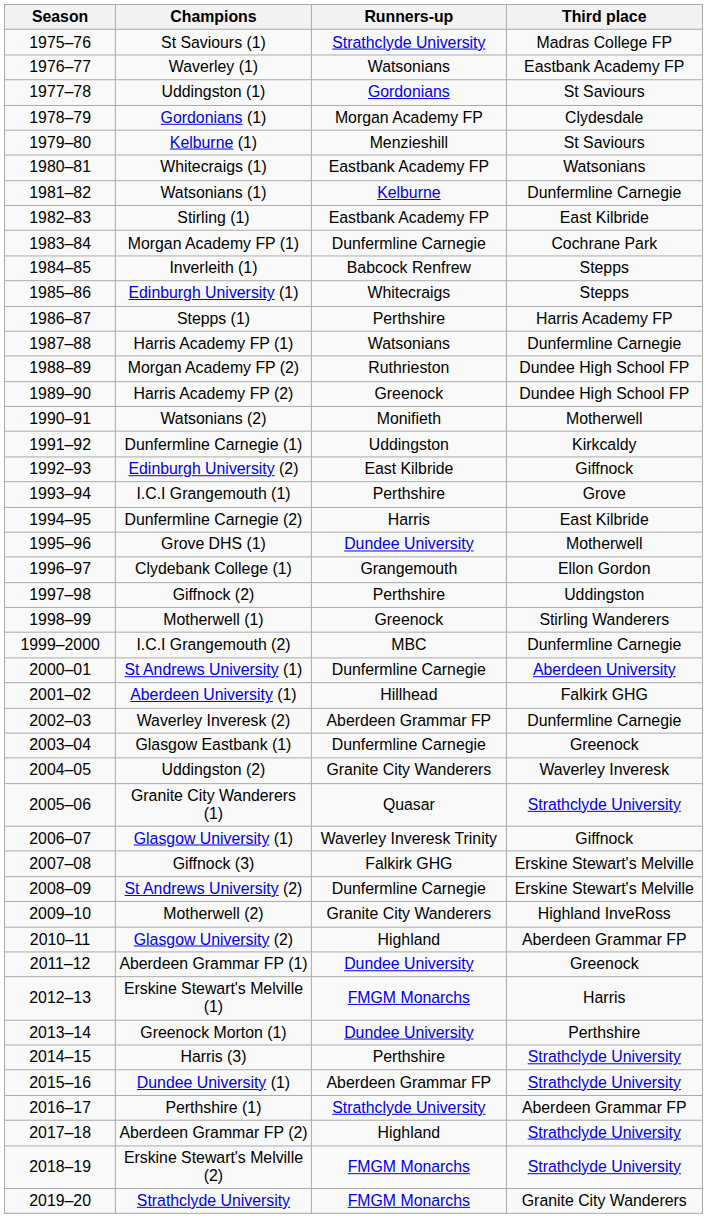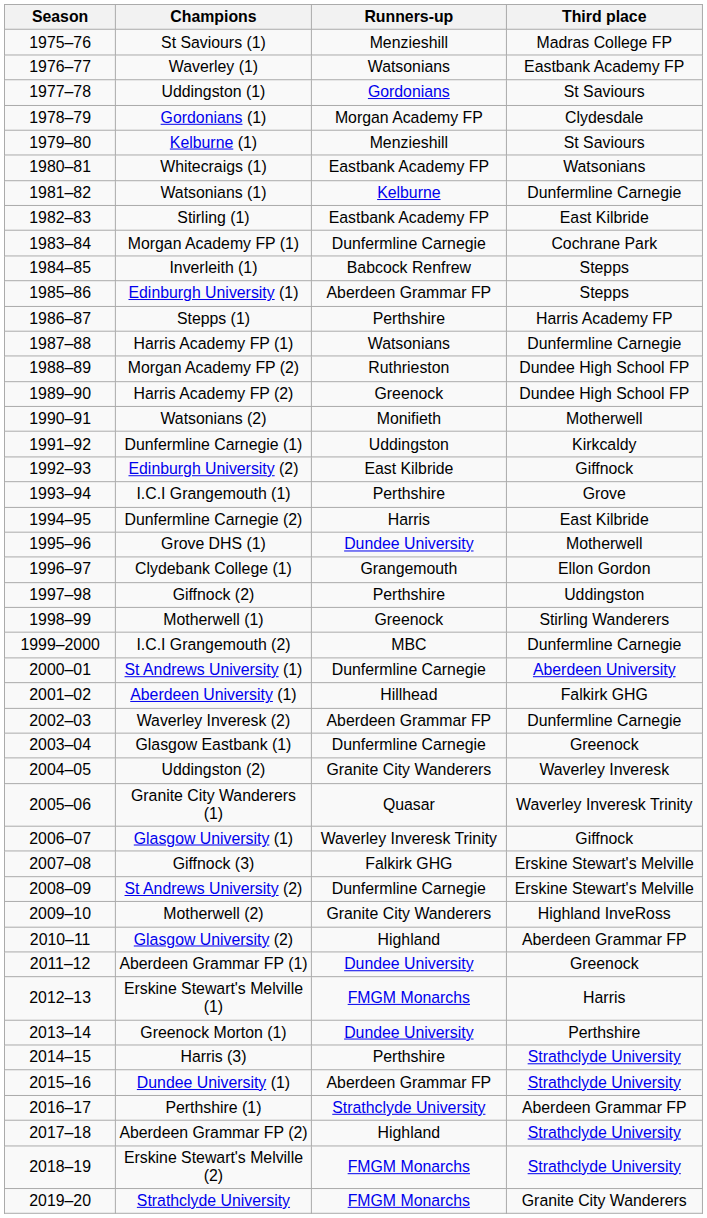St Saviours (1) | Runners-up: Strathclyde University -> Menzieshill
Edinburgh University (1) | Runners-up: Whitecraigs -> Aberdeen Grammar FP
Granite City Wanderers (1) | Third place: Strathclyde University -> Waverley Inveresk Trinity
